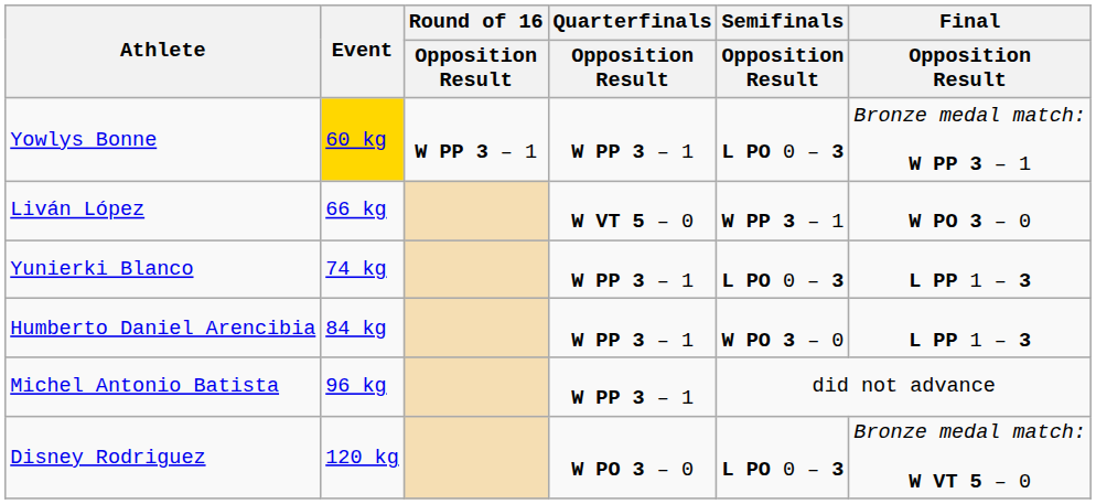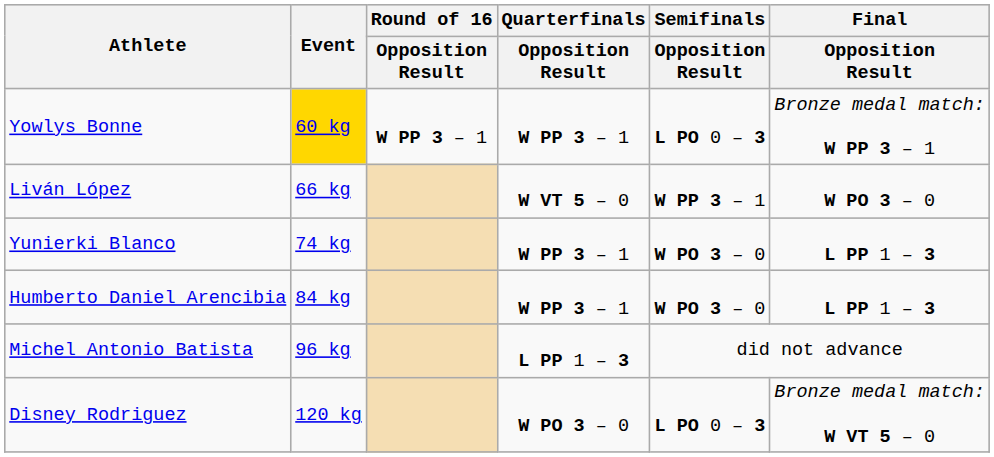Yunierki Blanco | Semifinals / Opposition Result: L PO 0 – 3 -> W PO 3 – 0
Michel Antonio Batista | Quarterfinals / Opposition Result: W PP 3 – 1 -> L PP 1 – 3
